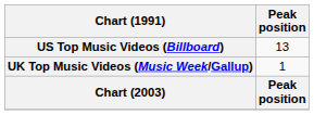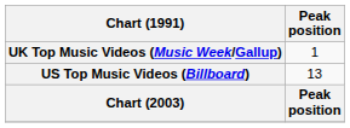rows swapped: UK Top Music Videos (Music Week/Gallup) <-> US Top Music Videos (Billboard)
